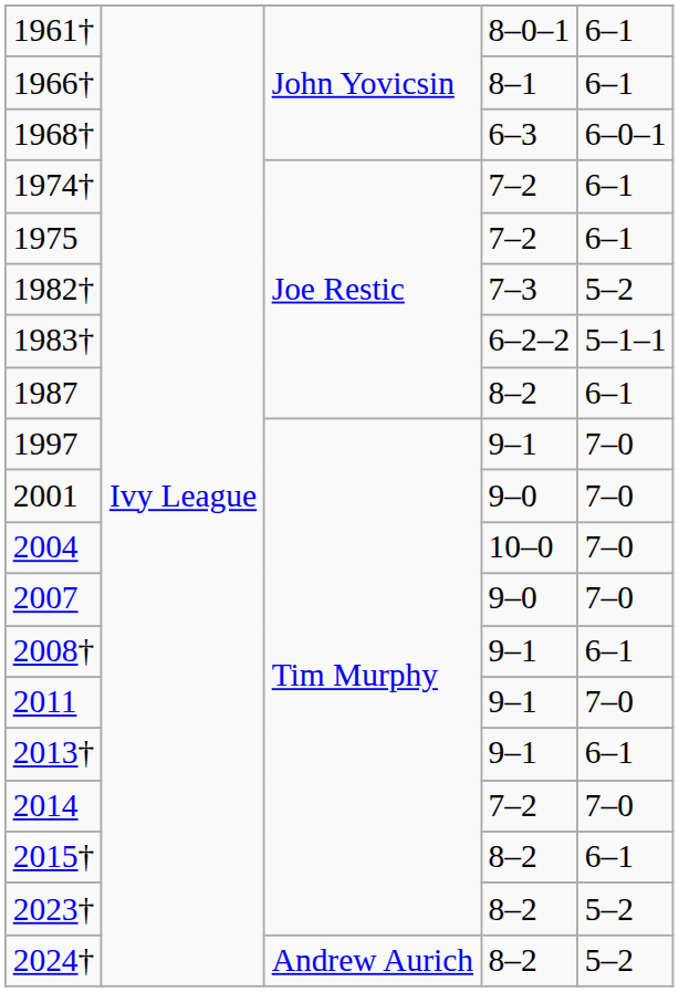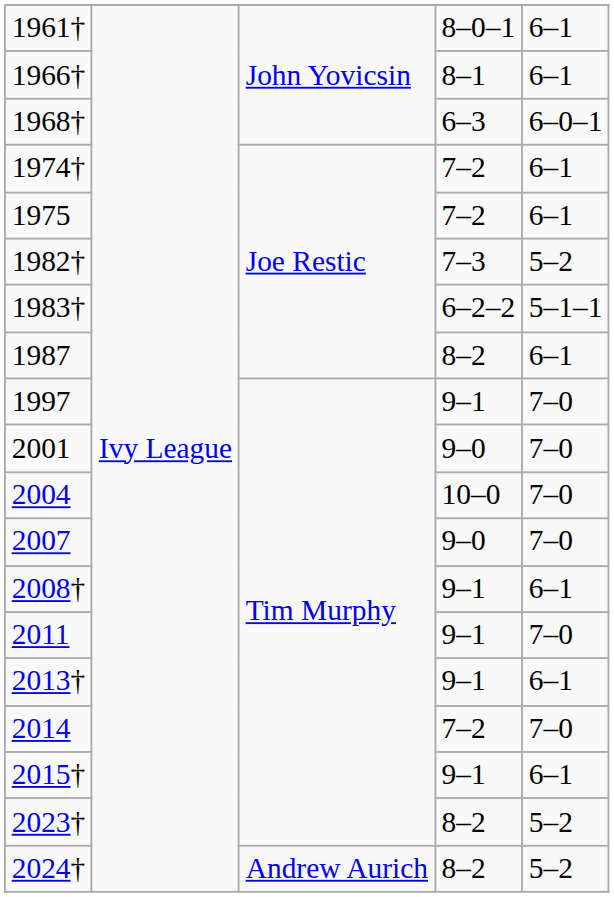2015† | column 4: 8–2 -> 9–1
